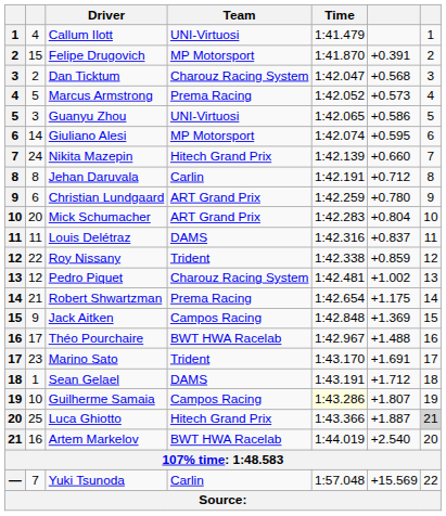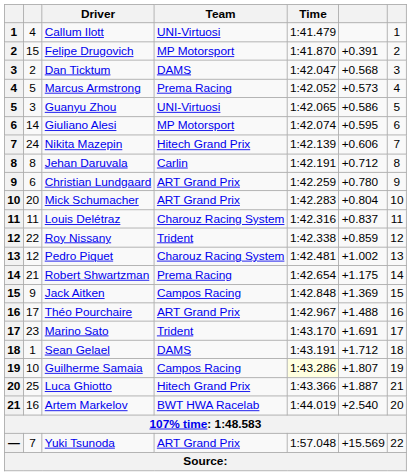Dan Ticktum | Team: Charouz Racing System -> DAMS
Nikita Mazepin | column 6: +0.660 -> +0.606
Louis Delétraz | Team: DAMS -> Charouz Racing System
Théo Pourchaire | Team: BWT HWA Racelab -> ART Grand Prix
Luca Ghiotto | column 7: lightgrey background -> no background
Yuki Tsunoda | Team: Carlin -> ART Grand Prix
